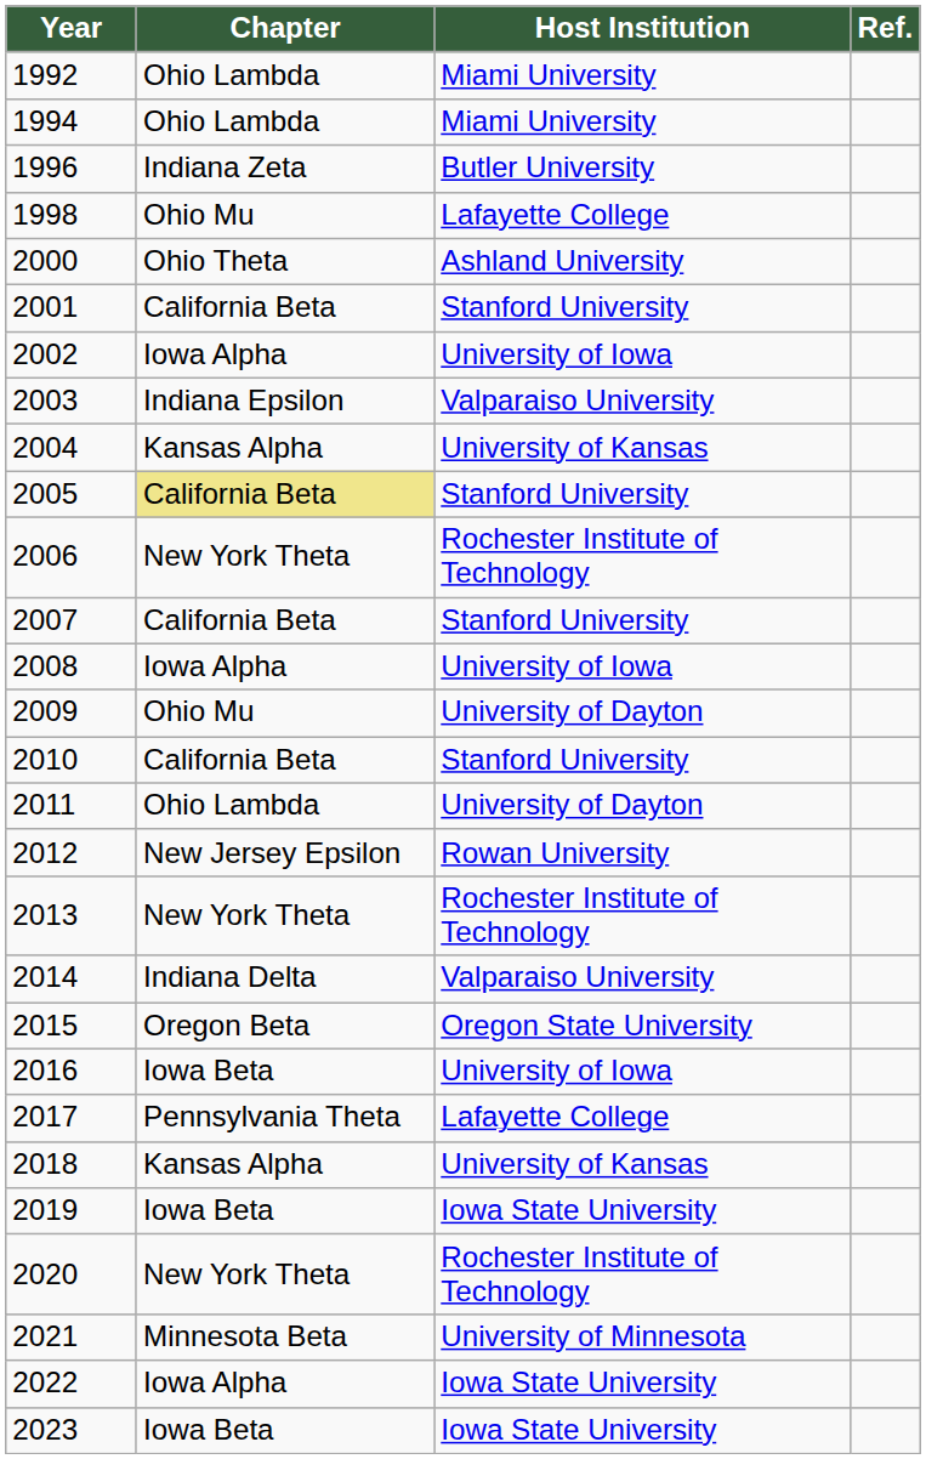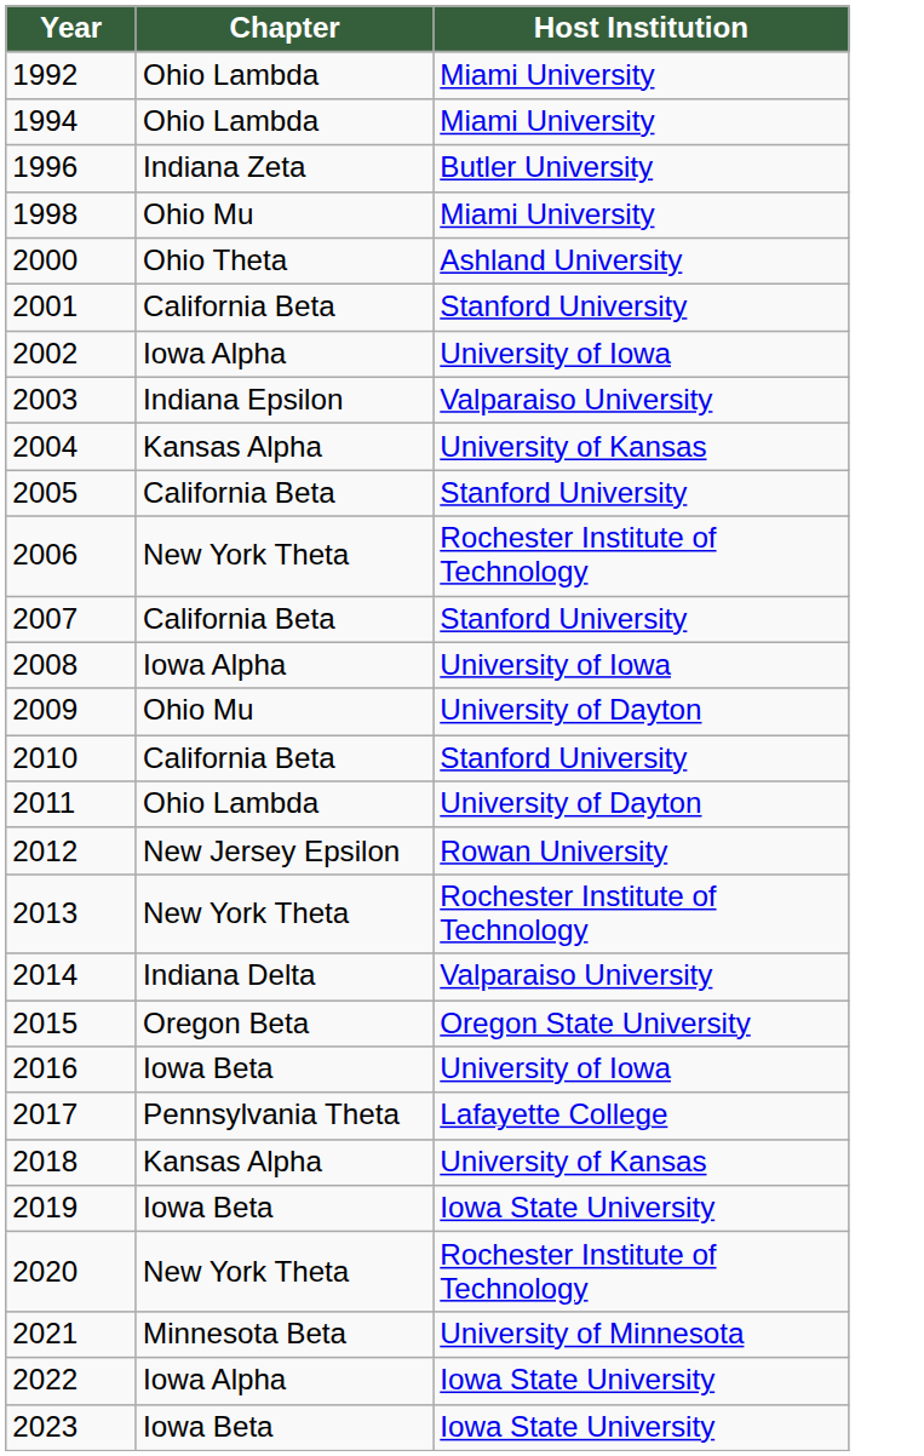- column: Ref.
1998 | Host Institution: Lafayette College -> Miami University
2005 | Chapter: khaki background -> no background
